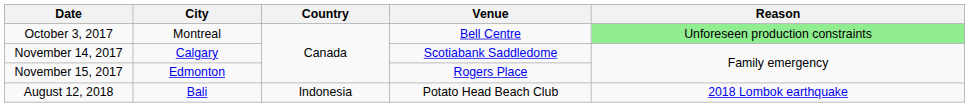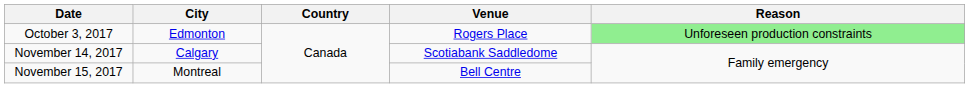October 3, 2017 | City: Montreal -> Edmonton
October 3, 2017 | Venue: Bell Centre -> Rogers Place
November 15, 2017 | City: Edmonton -> Montreal
November 15, 2017 | Venue: Rogers Place -> Bell Centre
- row: August 12, 2018 | Bali | Indonesia | Potato Head Beach Club | 2018 Lombok earthquake
